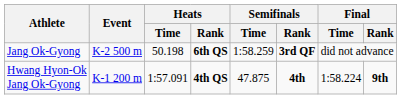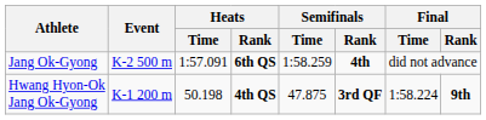Jang Ok-Gyong | Heats / Time: 50.198 -> 1:57.091
Jang Ok-Gyong | Semifinals / Rank: 3rd QF -> 4th
Hwang Hyon-Ok Jang Ok-Gyong | Heats / Time: 1:57.091 -> 50.198
Hwang Hyon-Ok Jang Ok-Gyong | Semifinals / Rank: 4th -> 3rd QF
